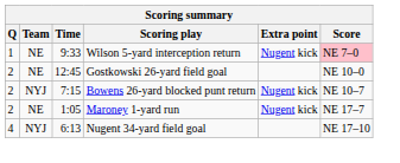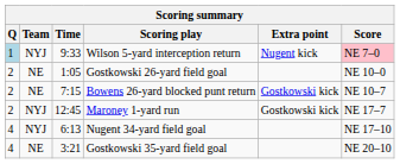Wilson 5-yard interception return | Q: no background -> lightblue background
Wilson 5-yard interception return | Team: NE -> NYJ
Gostkowski 26-yard field goal | Time: 12:45 -> 1:05
Bowens 26-yard blocked punt return | Team: NYJ -> NE
Bowens 26-yard blocked punt return | Extra point: Nugent kick -> Gostkowski kick
Maroney 1-yard run | Team: NE -> NYJ
Maroney 1-yard run | Time: 1:05 -> 12:45
Maroney 1-yard run | Extra point: Nugent kick -> Gostkowski kick
+ row: 4 | NE | 3:21 | Gostkowski 35-yard field goal | NE 20–10
